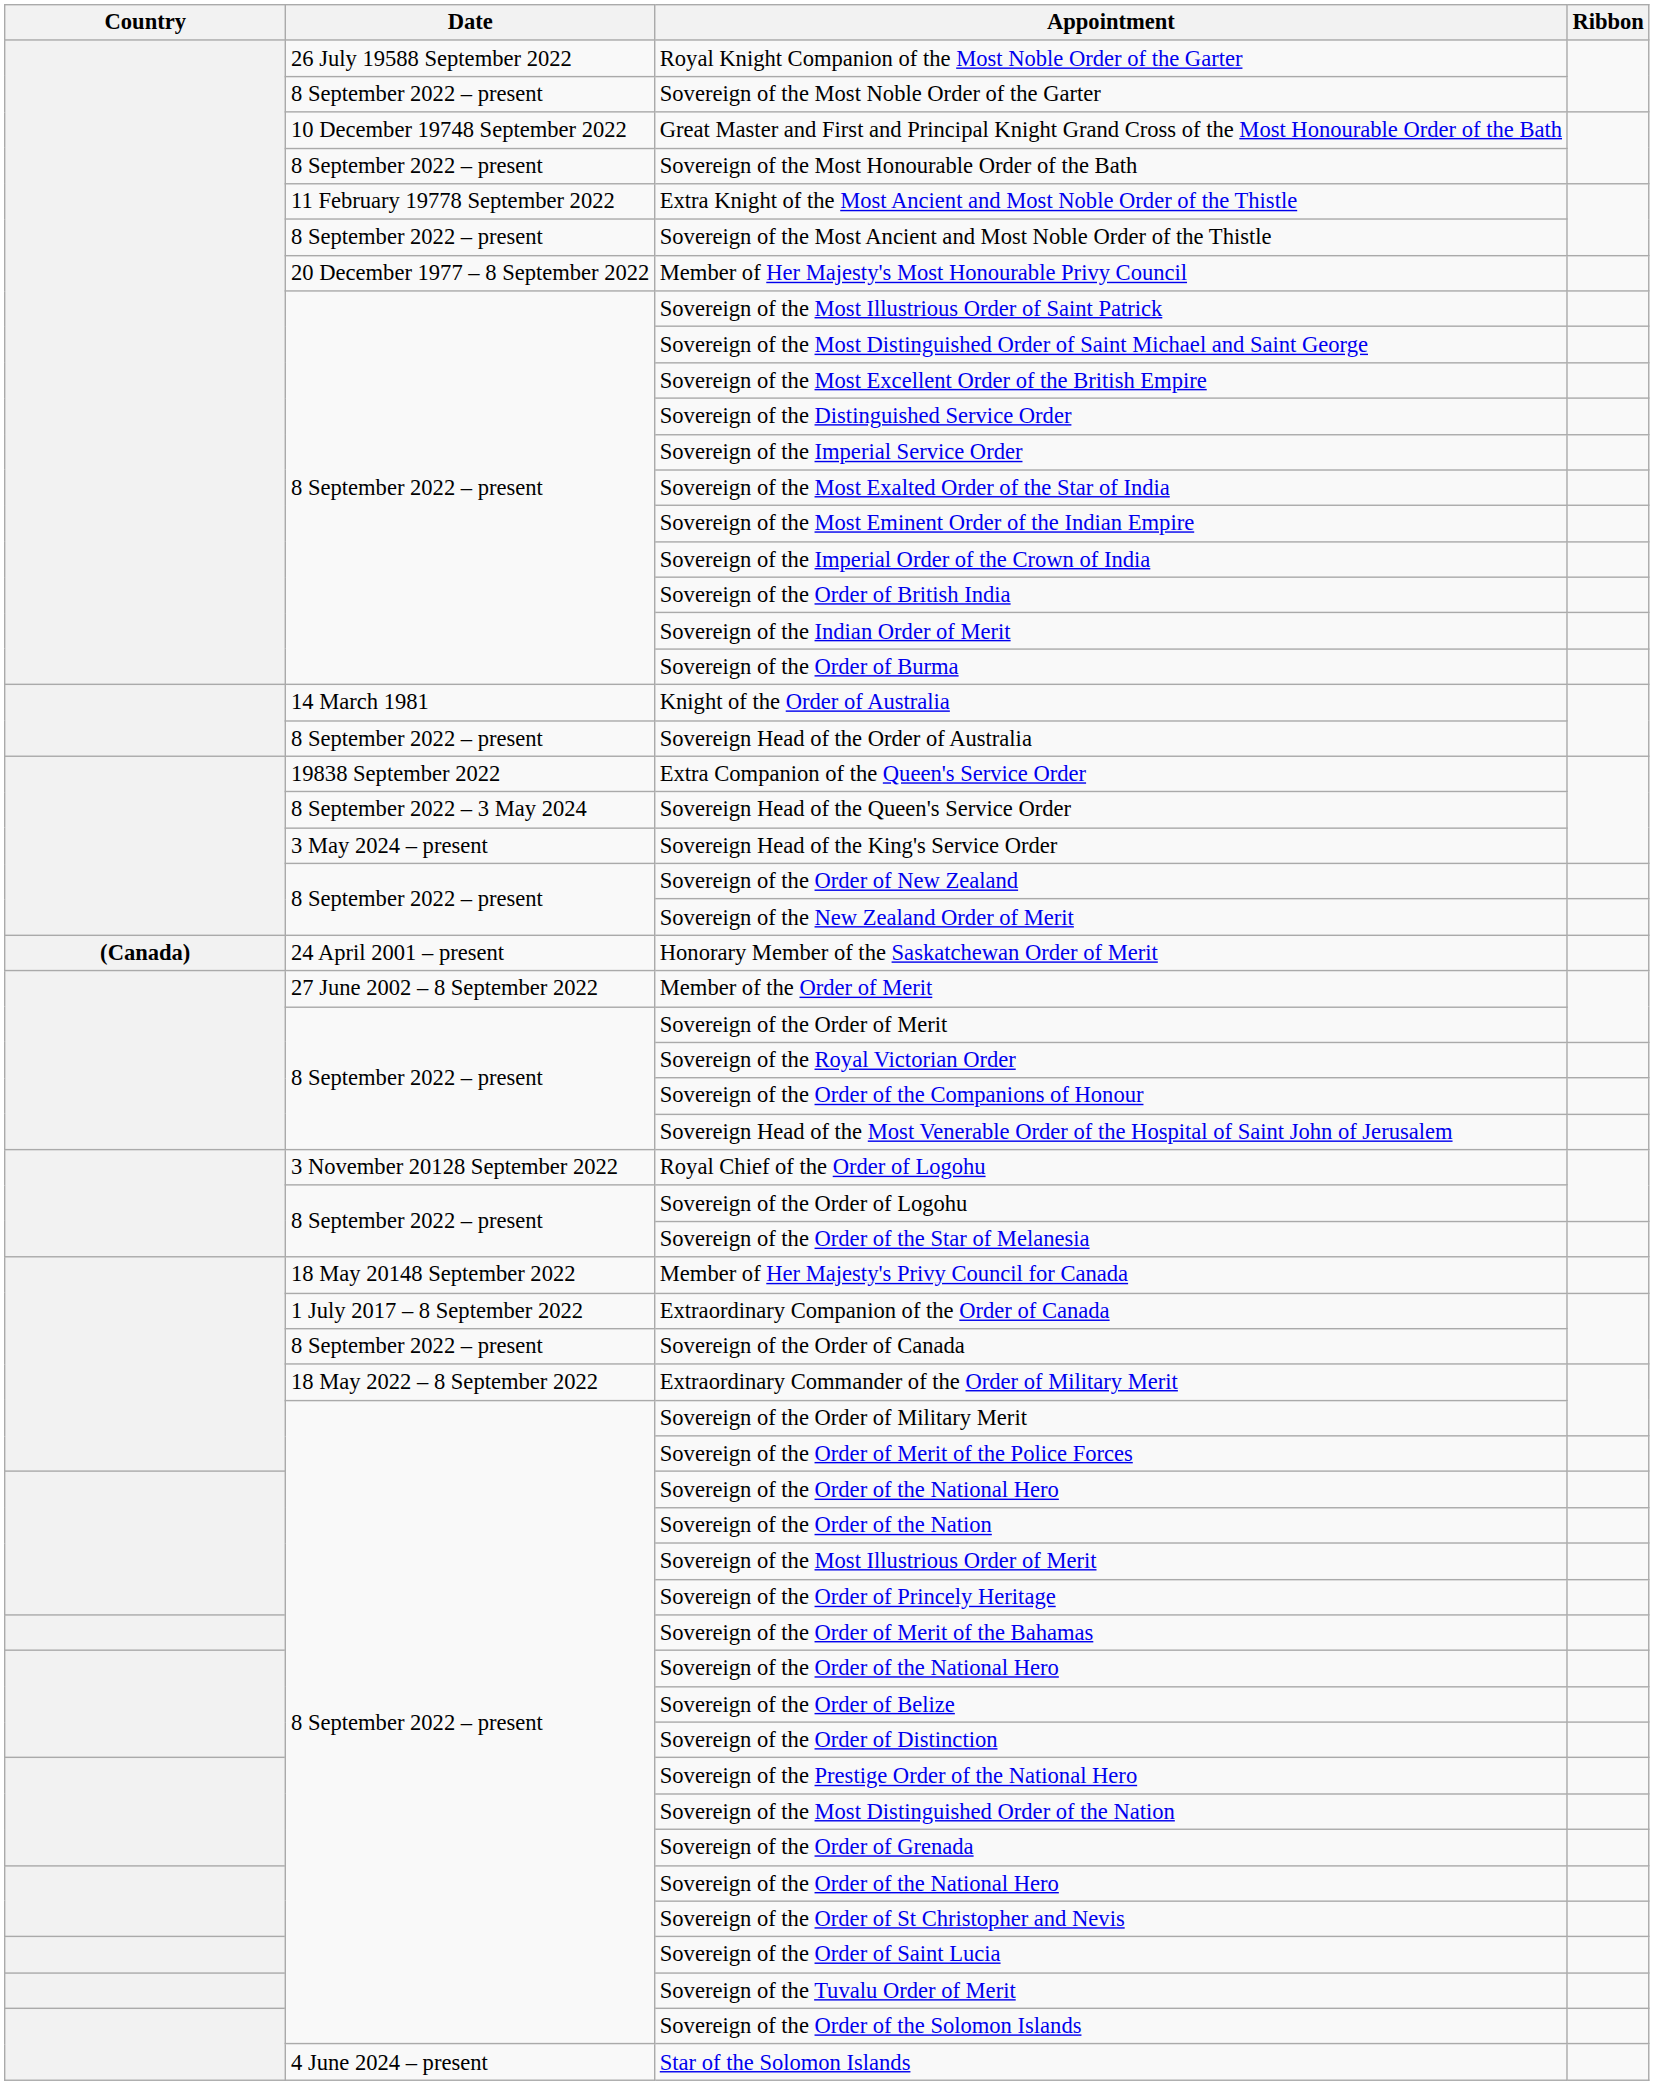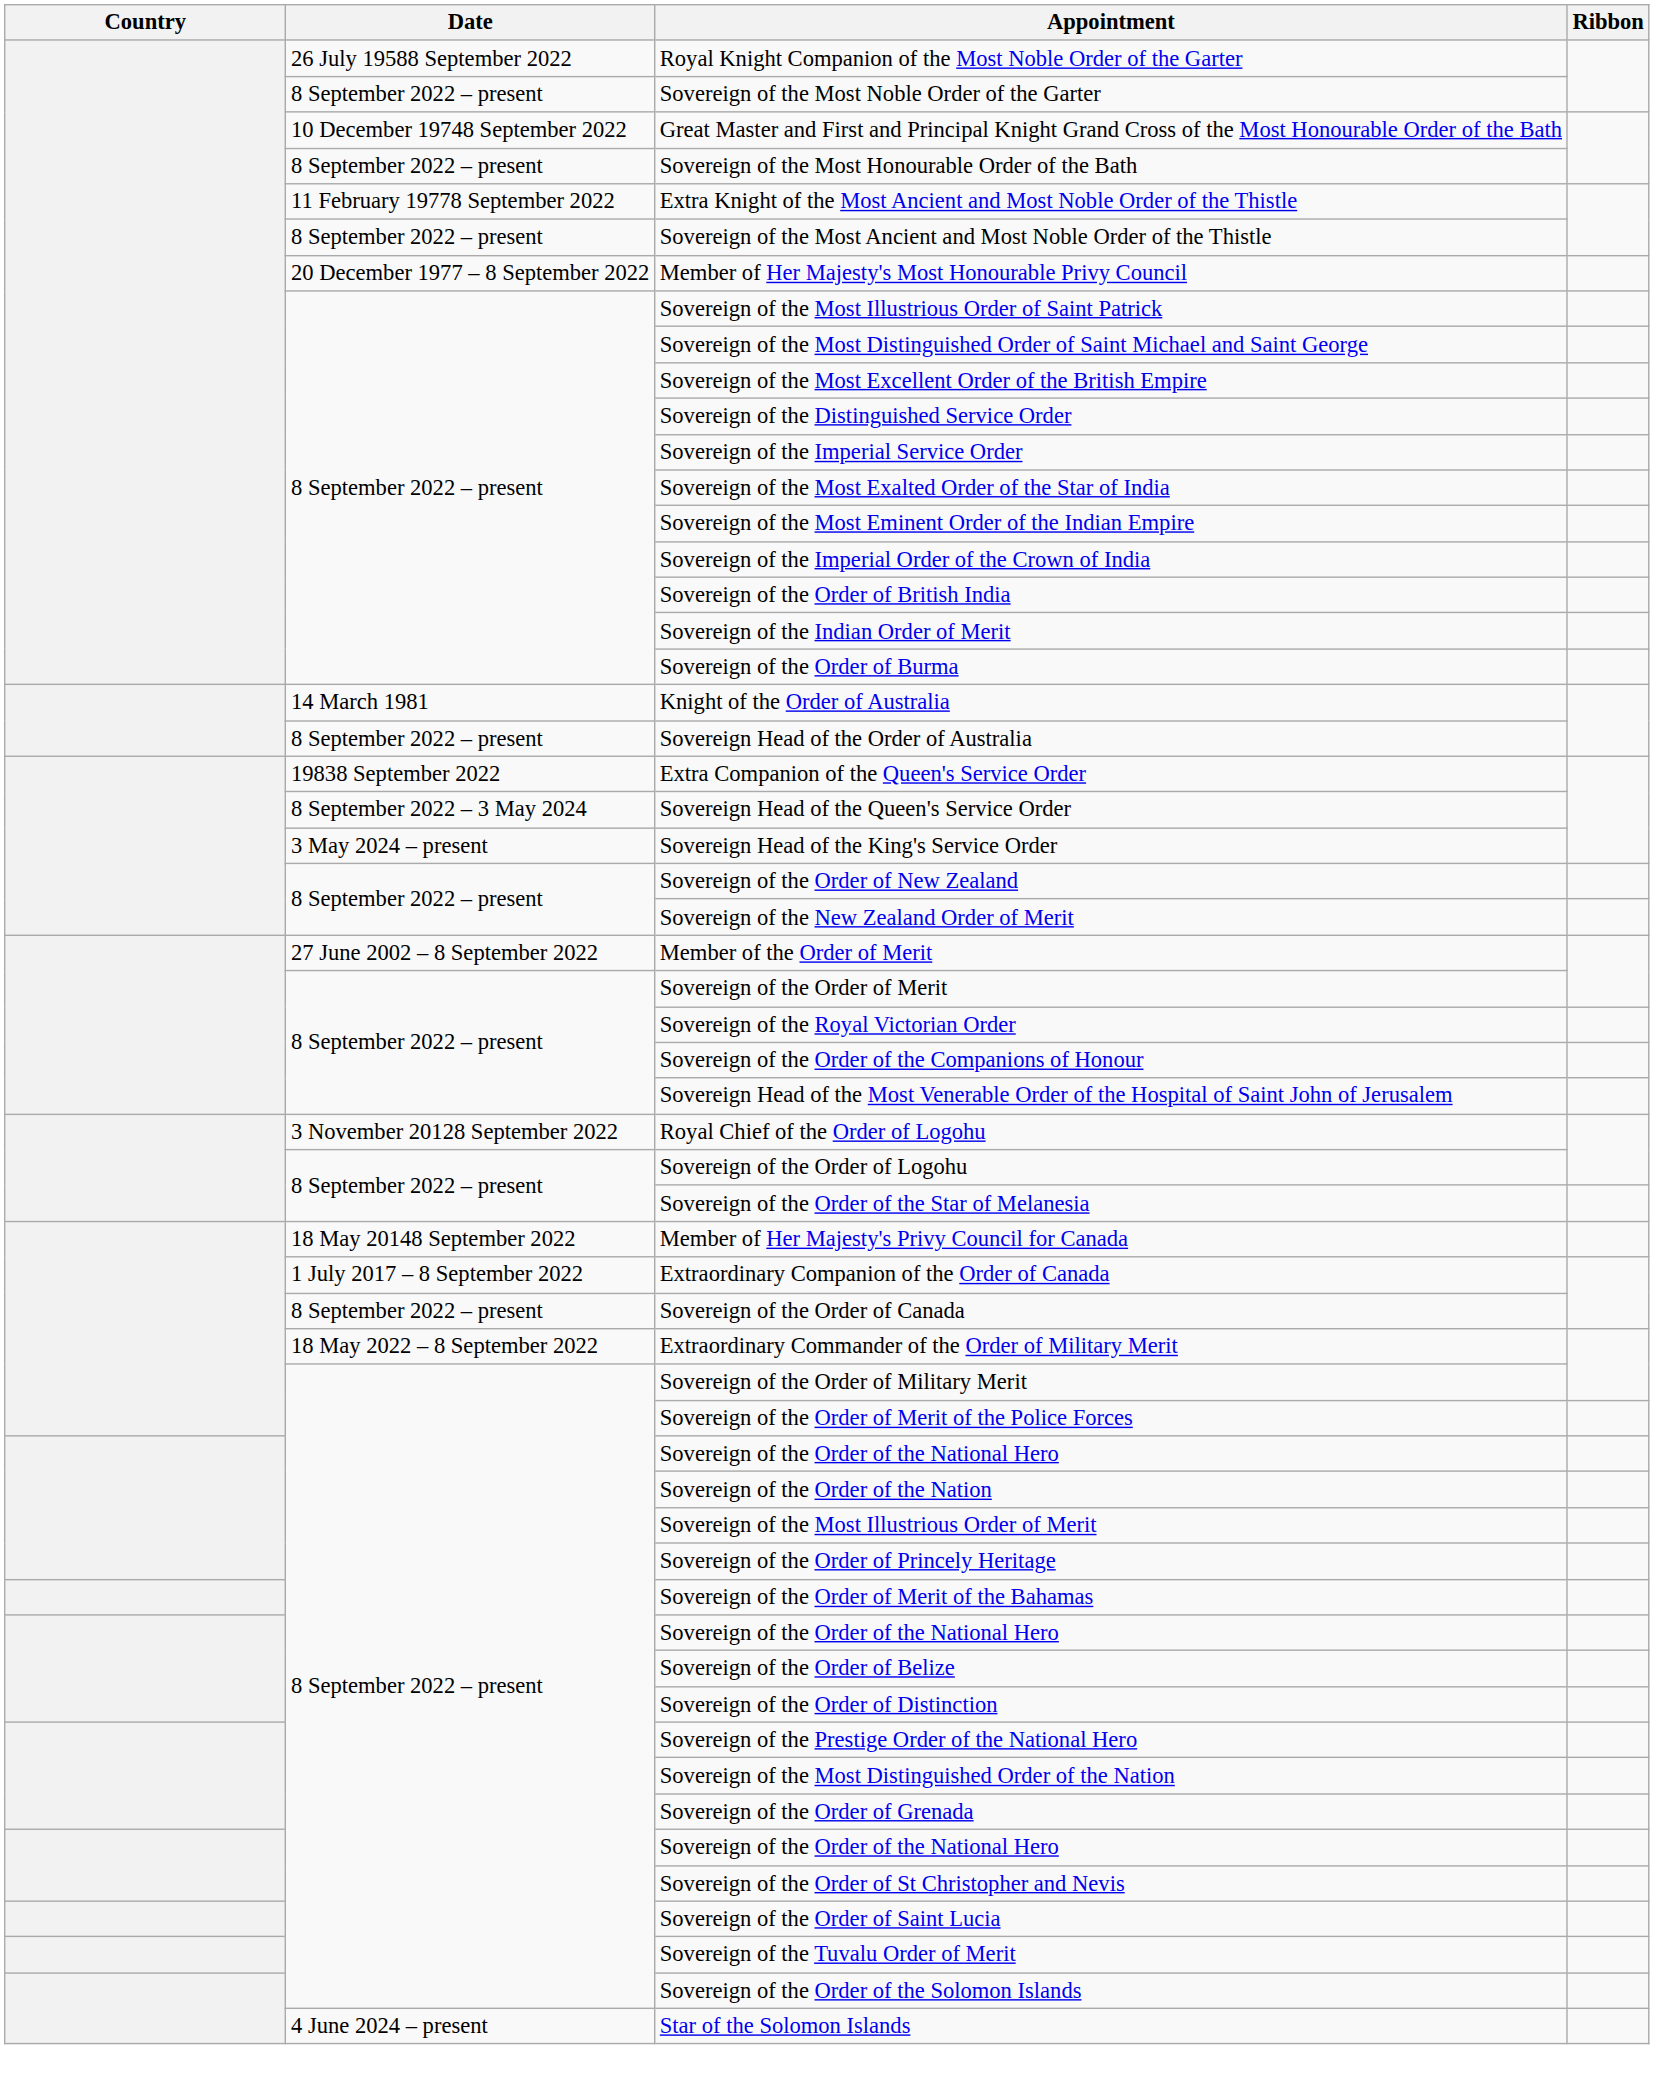- row: (Canada) | 24 April 2001 – present | Honorary Member of the Saskatchewan Order of Merit
